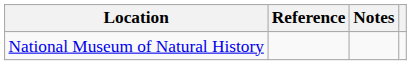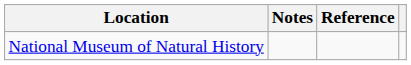columns swapped: Notes <-> Reference
